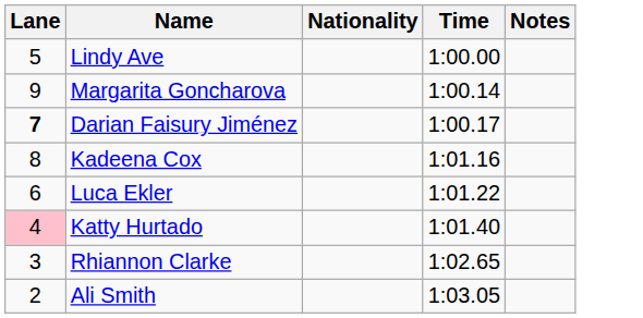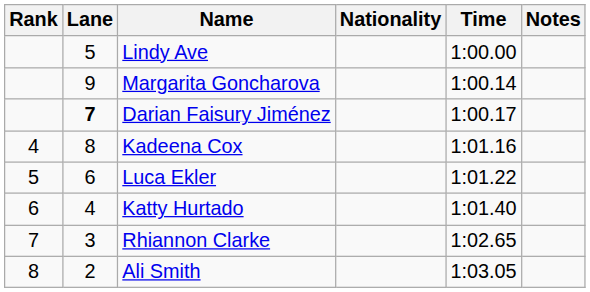+ column: Rank | 4 | 5 | 6 | 7 | 8
Katty Hurtado | Lane: pink background -> no background
